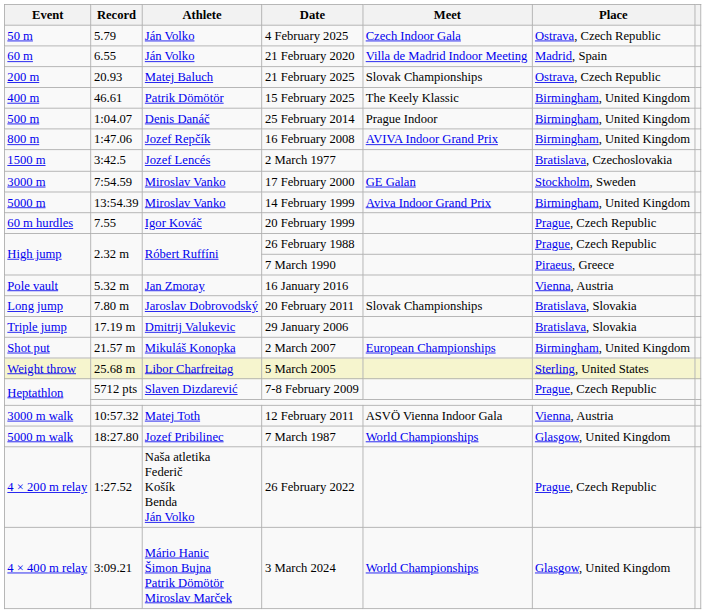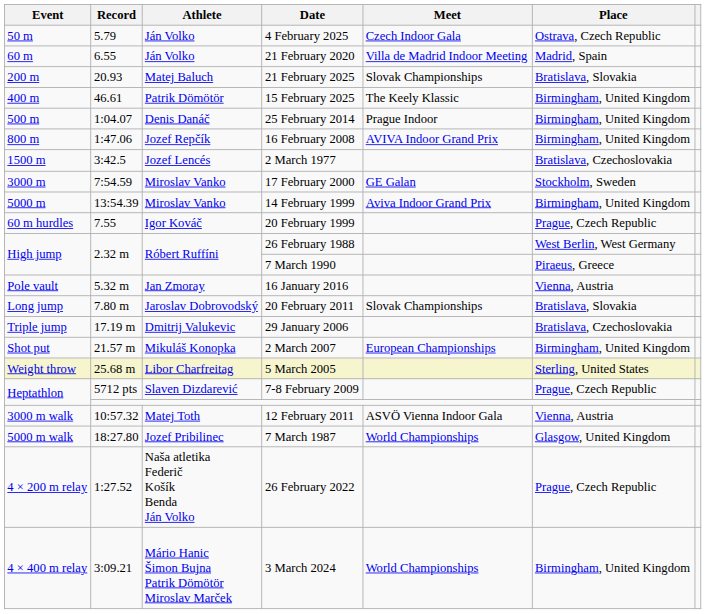21 February 2025 | Place: Ostrava, Czech Republic -> Bratislava, Slovakia
26 February 1988 | Place: Prague, Czech Republic -> West Berlin, West Germany
29 January 2006 | Place: Bratislava, Slovakia -> Bratislava, Czechoslovakia
3 March 2024 | Place: Glasgow, United Kingdom -> Birmingham, United Kingdom
